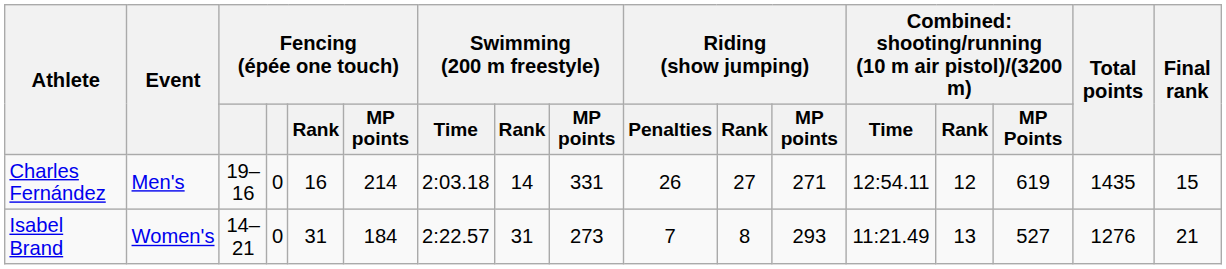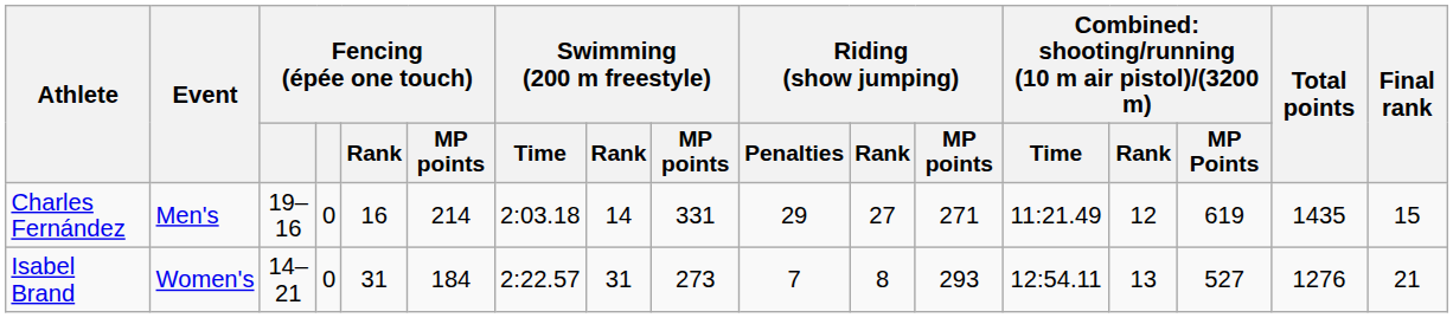Charles Fernández | Riding (show jumping) / Penalties: 26 -> 29
Charles Fernández | column 13: 12:54.11 -> 11:21.49
Isabel Brand | column 13: 11:21.49 -> 12:54.11
